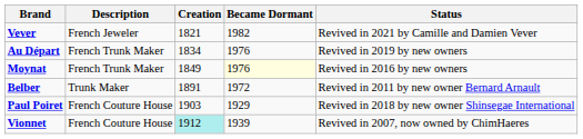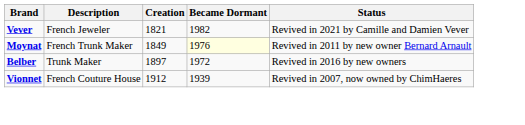- row: Au Départ | French Trunk Maker | 1834 | 1976 | Revived in 2019 by new owners
Moynat | Status: Revived in 2016 by new owners -> Revived in 2011 by new owner Bernard Arnault
Belber | Creation: 1891 -> 1897
Belber | Status: Revived in 2011 by new owner Bernard Arnault -> Revived in 2016 by new owners
- row: Paul Poiret | French Couture House | 1903 | 1929 | Revived in 2018 by new owner Shinsegae International
Vionnet | Creation: paleturquoise background -> no background
